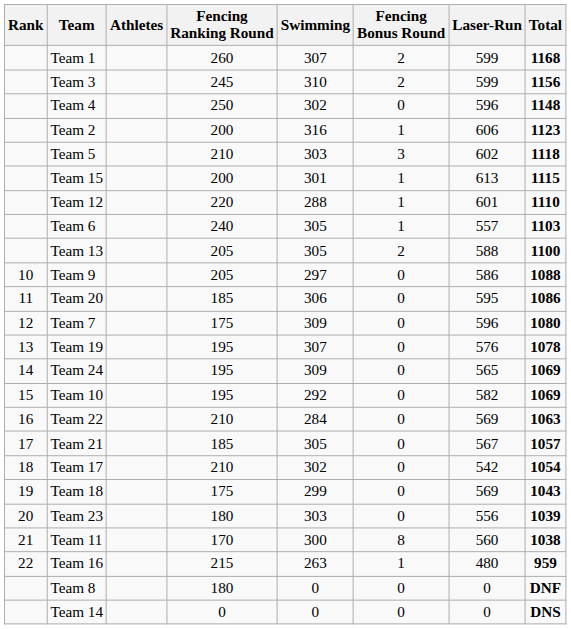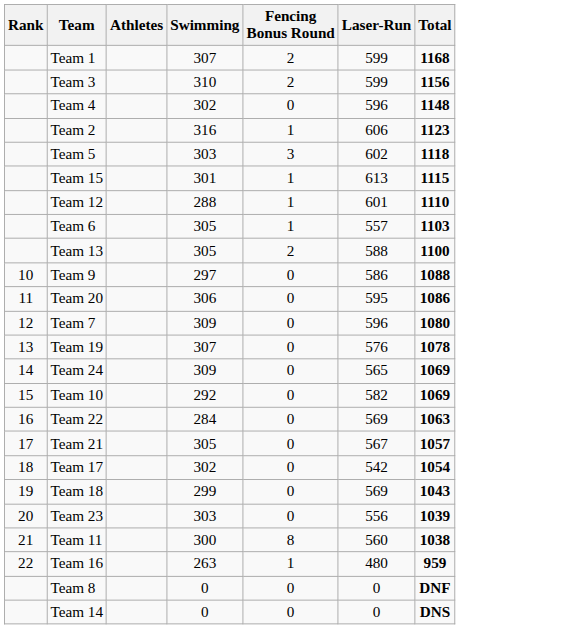- column: Fencing Ranking Round | 260 | 245 | 250 | 200 | 210 | 200 | 220 | 240 | 205 | 205 | 185 | 175 | 195 | 195 | 195 | 210 | 185 | 210 | 175 | 180 | 170 | 215 | 180 | 0
